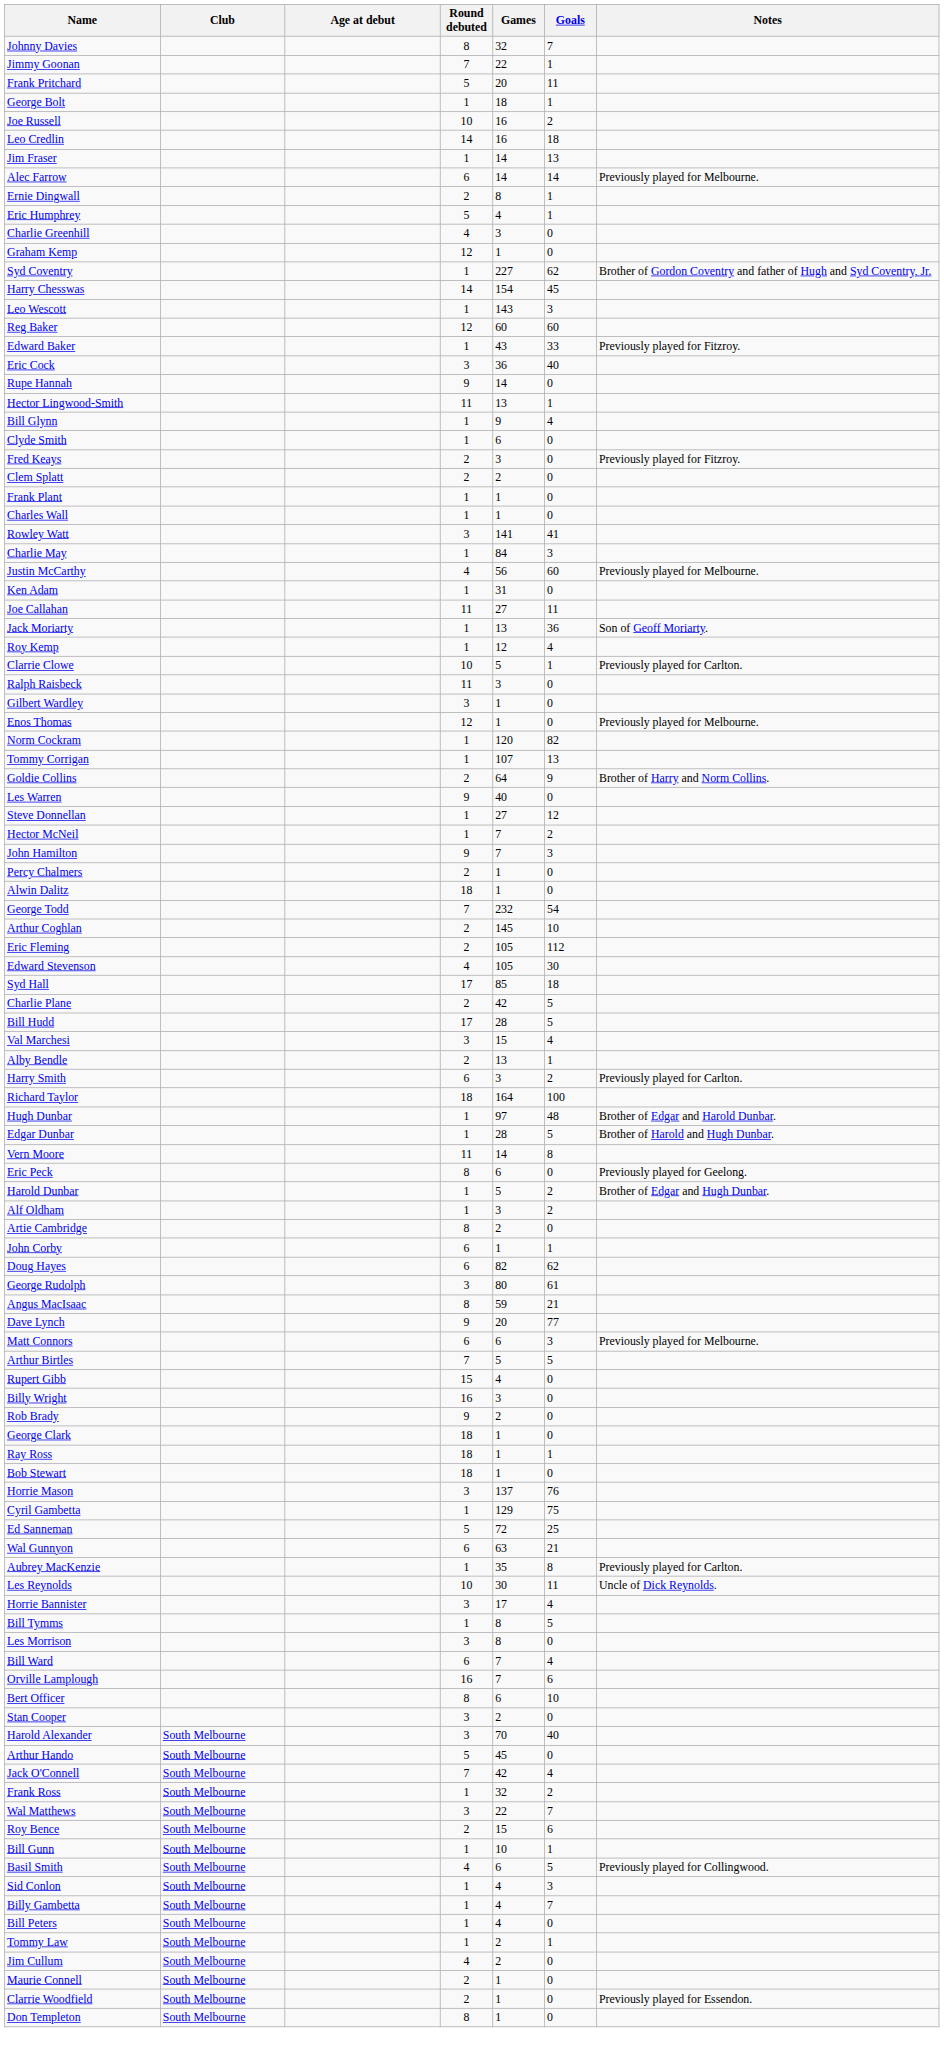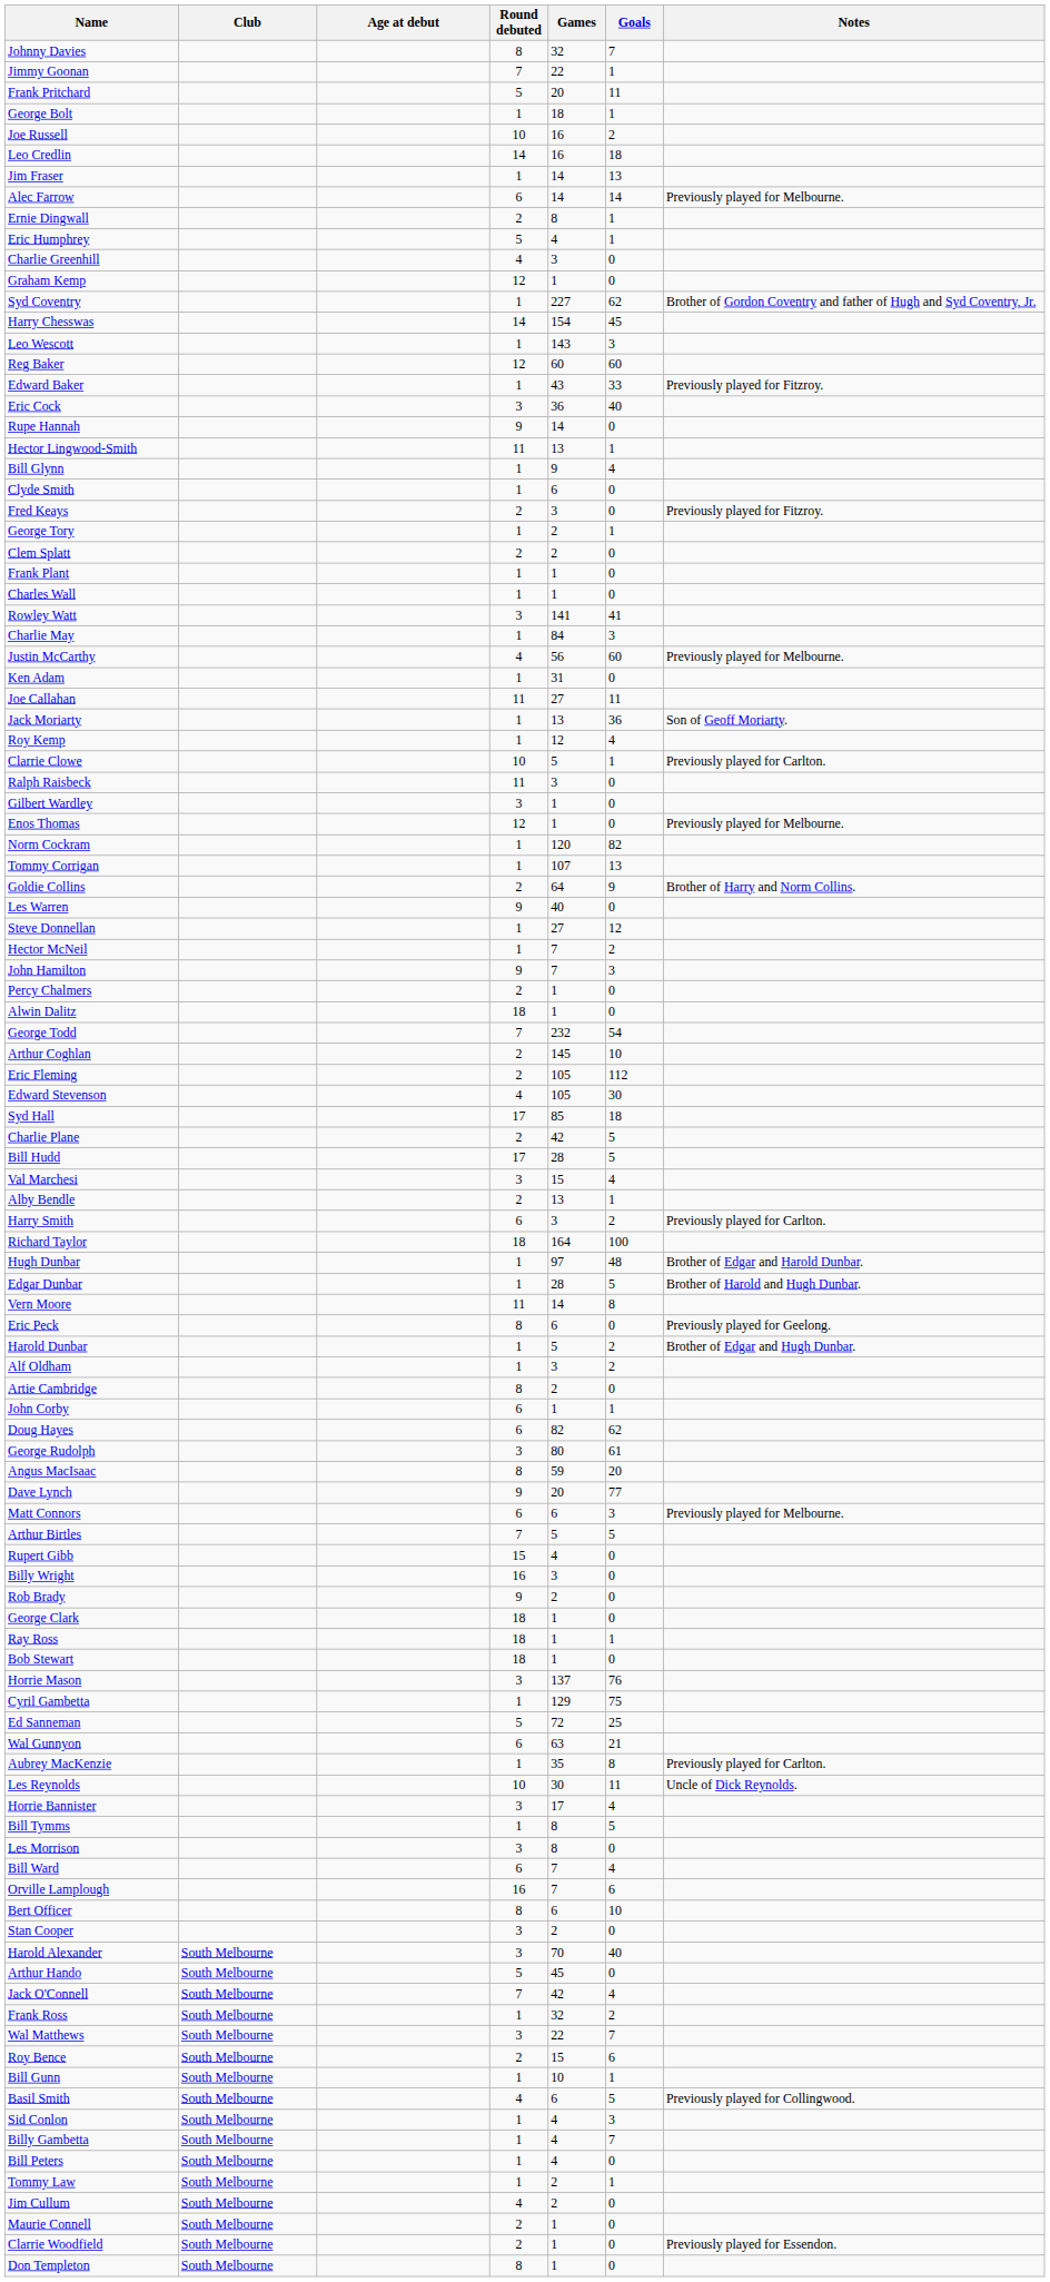+ row: George Tory | 1 | 2 | 1
Angus MacIsaac | Goals: 21 -> 20
